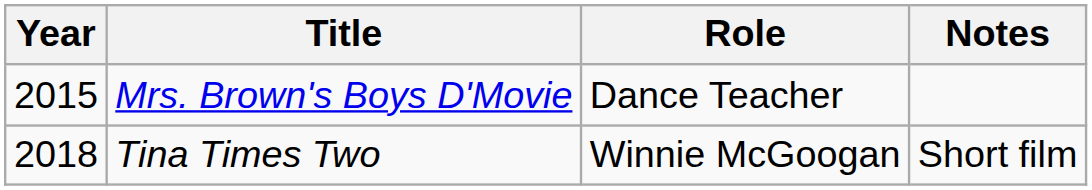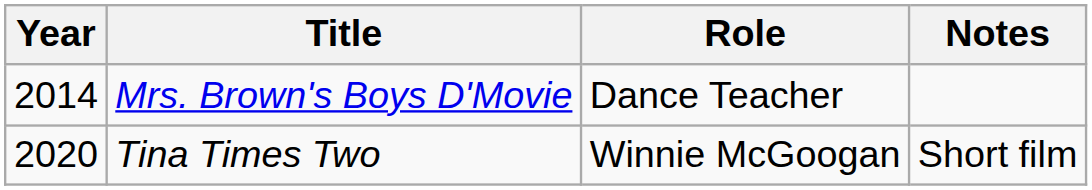Mrs. Brown's Boys D'Movie | Year: 2015 -> 2014
Tina Times Two | Year: 2018 -> 2020
